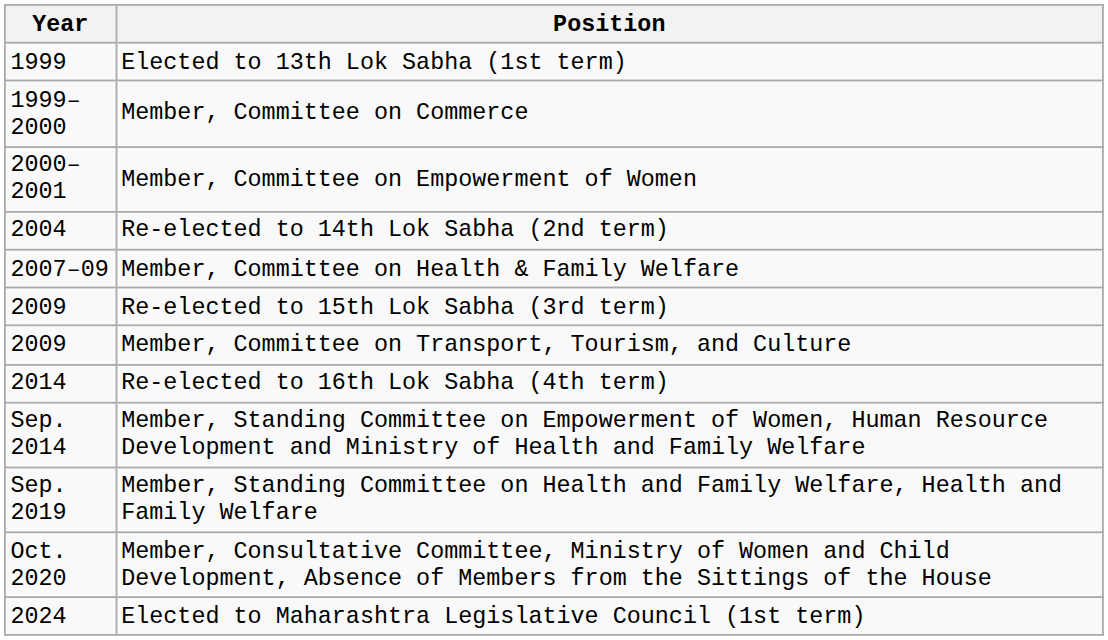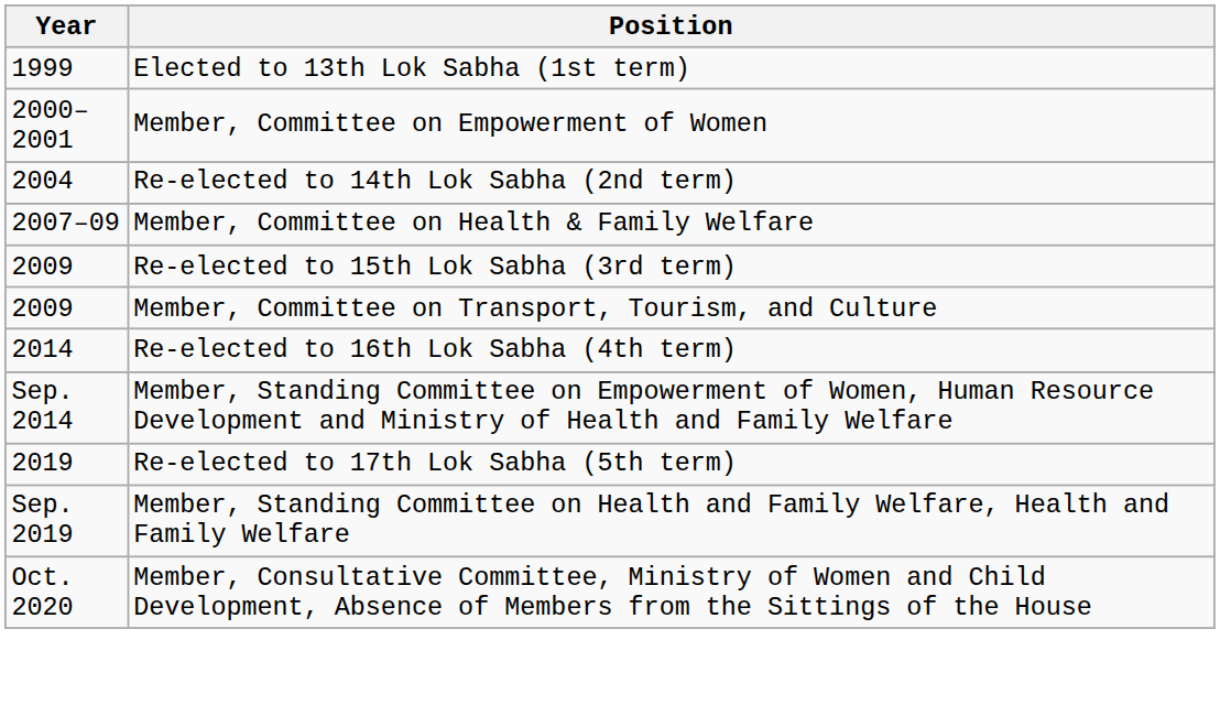- row: 1999–2000 | Member, Committee on Commerce
+ row: 2019 | Re-elected to 17th Lok Sabha (5th term)
- row: 2024 | Elected to Maharashtra Legislative Council (1st term)
